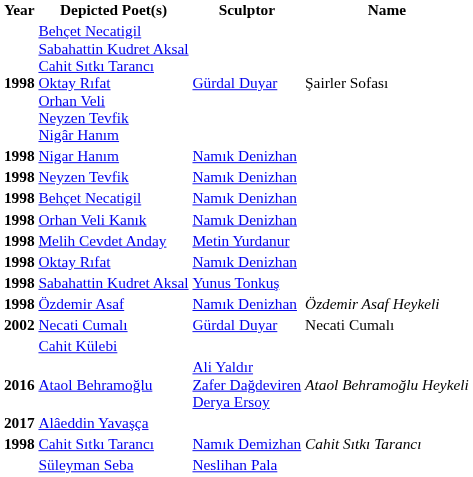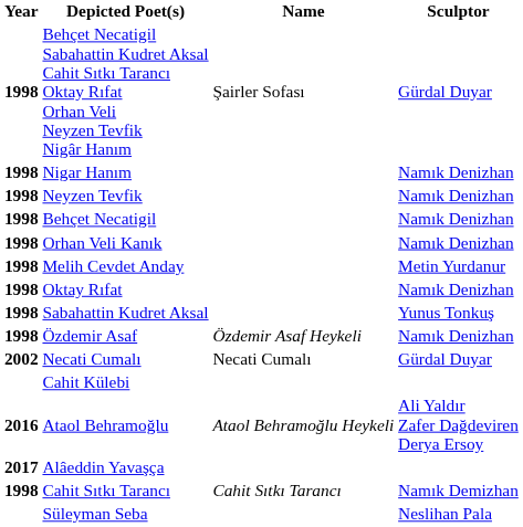columns swapped: Name <-> Sculptor
